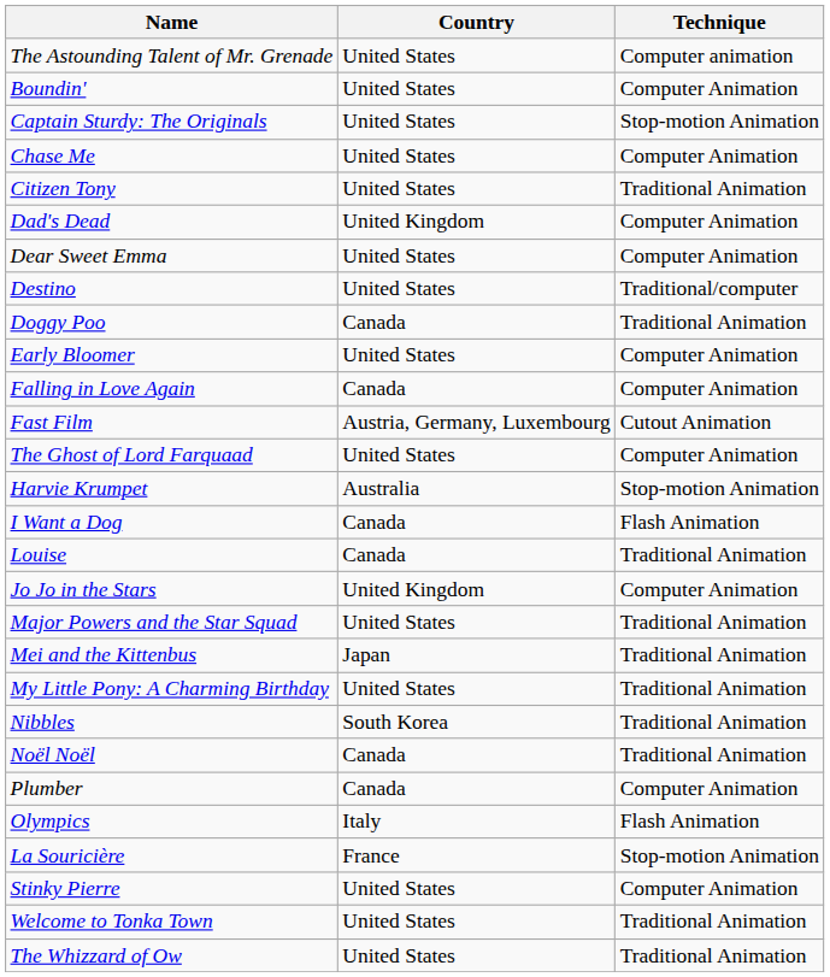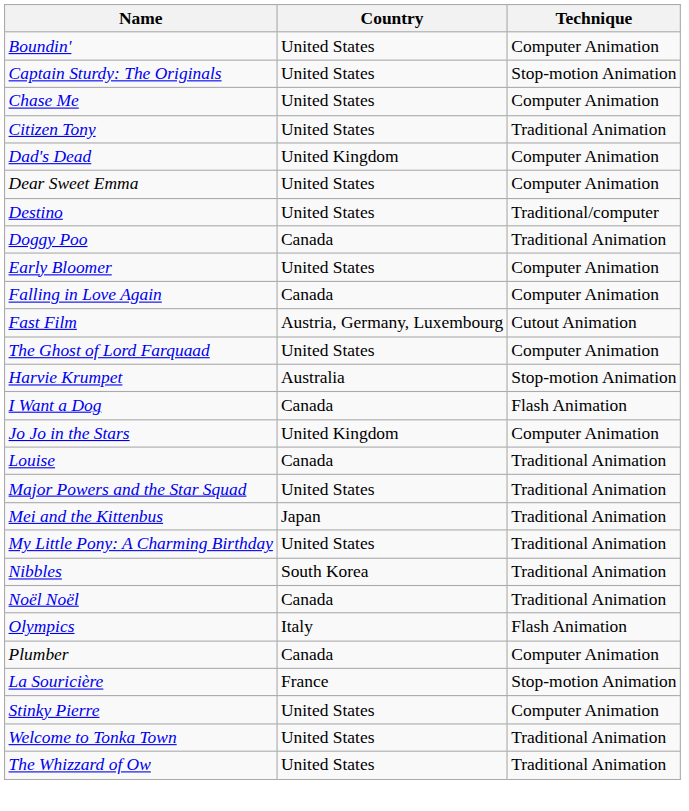- row: The Astounding Talent of Mr. Grenade | United States | Computer animation
rows swapped: Jo Jo in the Stars <-> Louise
rows swapped: Olympics <-> Plumber
